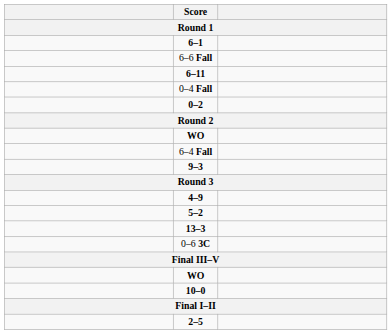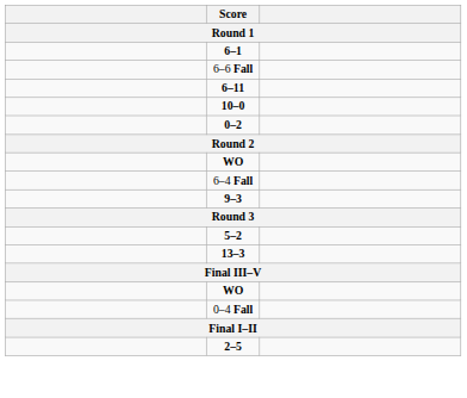rows swapped: 10–0 <-> 0–4 Fall
- row: 4–9
- row: 0–6 3C
